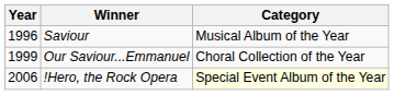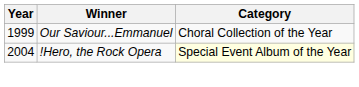- row: 1996 | Saviour | Musical Album of the Year
!Hero, the Rock Opera | Year: 2006 -> 2004
